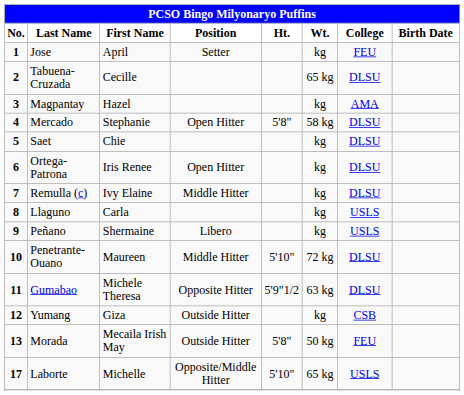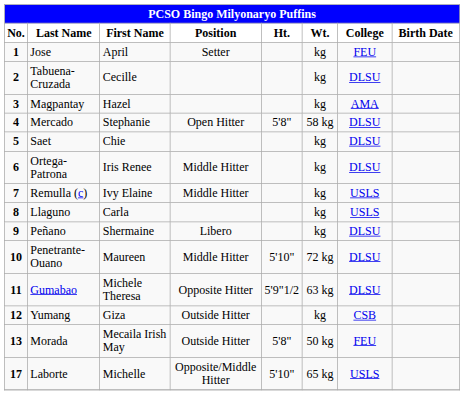Tabuena-Cruzada | Wt.: 65 kg -> kg
Ortega-Patrona | Position: Open Hitter -> Middle Hitter
Remulla (c) | College: DLSU -> USLS
Peñano | College: USLS -> DLSU
